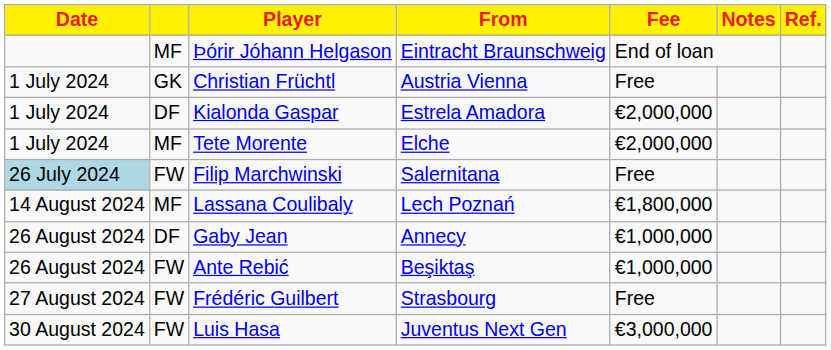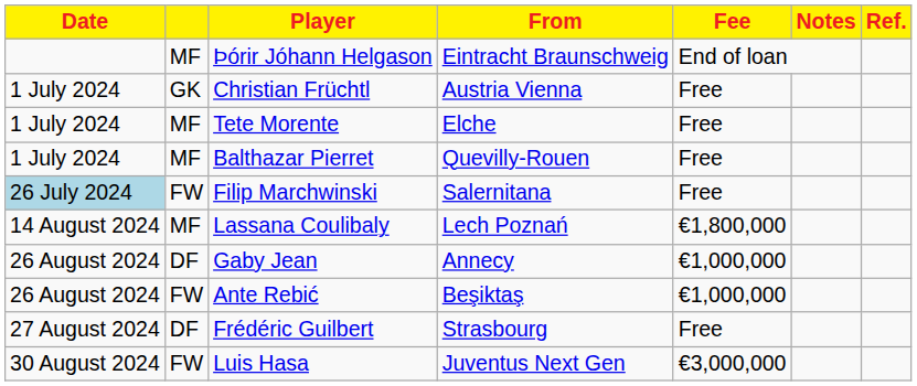- row: 1 July 2024 | DF | Kialonda Gaspar | Estrela Amadora | €2,000,000
Tete Morente | Fee: €2,000,000 -> Free
+ row: 1 July 2024 | MF | Balthazar Pierret | Quevilly-Rouen | Free
Frédéric Guilbert | column 2: FW -> DF
